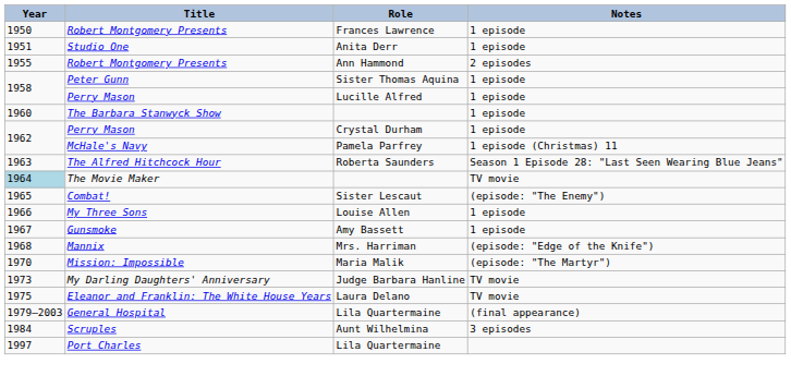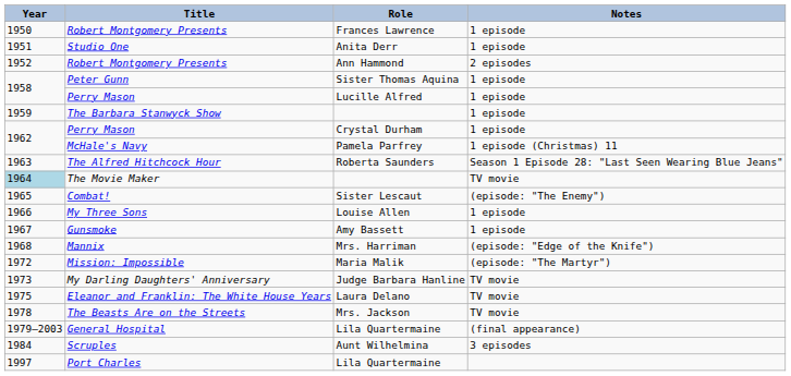Robert Montgomery Presents / Ann Hammond | Year: 1955 -> 1952
The Barbara Stanwyck Show | Year: 1960 -> 1959
Mission: Impossible | Year: 1970 -> 1972
+ row: 1978 | The Beasts Are on the Streets | Mrs. Jackson | TV movie
